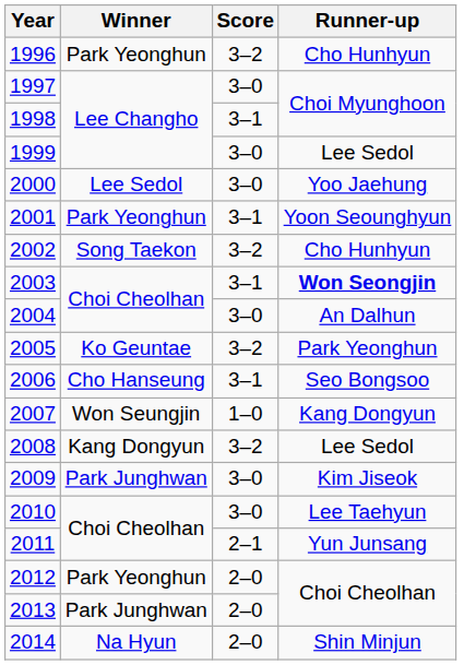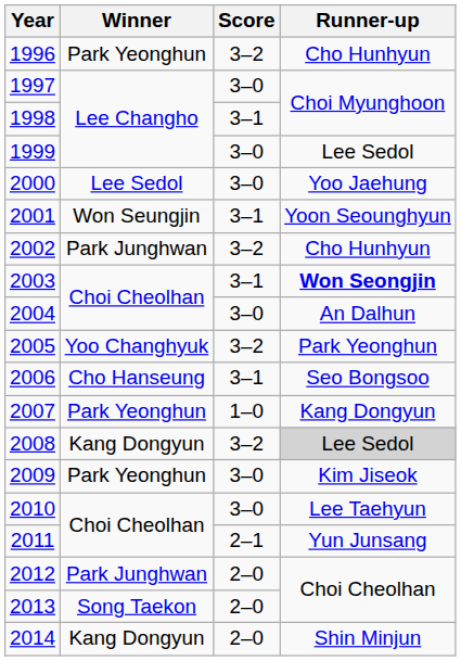2001 | Winner: Park Yeonghun -> Won Seungjin
2002 | Winner: Song Taekon -> Park Junghwan
2005 | Winner: Ko Geuntae -> Yoo Changhyuk
2007 | Winner: Won Seungjin -> Park Yeonghun
2008 | Runner-up: no background -> lightgrey background
2009 | Winner: Park Junghwan -> Park Yeonghun
2012 | Winner: Park Yeonghun -> Park Junghwan
2013 | Winner: Park Junghwan -> Song Taekon
2014 | Winner: Na Hyun -> Kang Dongyun
